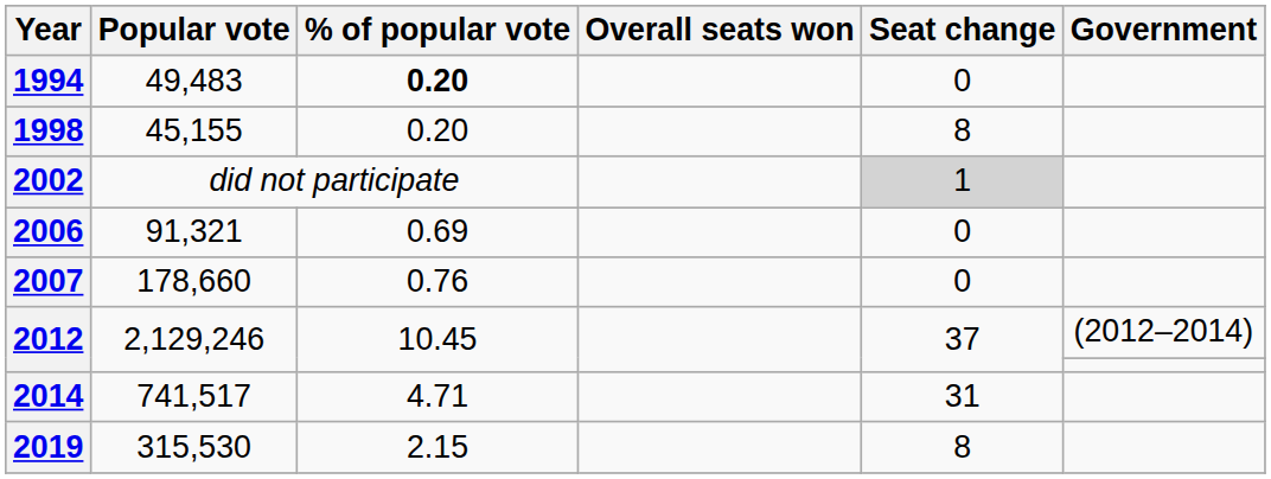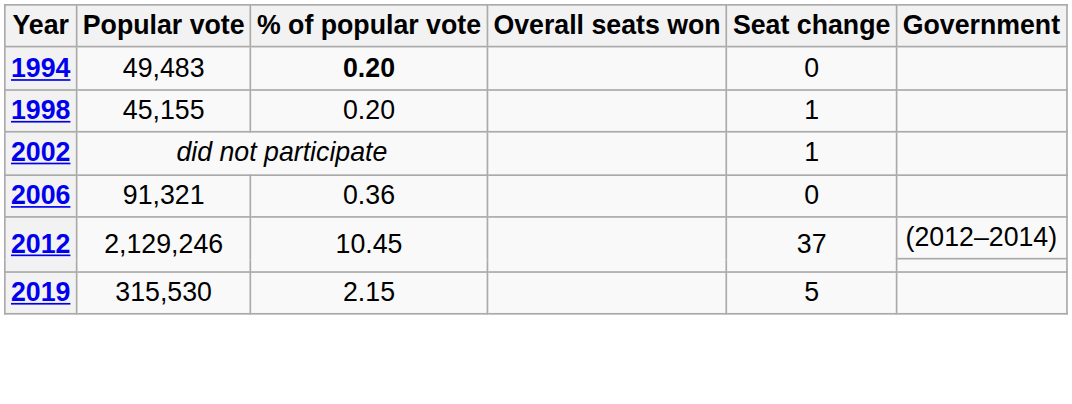1998 | Seat change: 8 -> 1
2002 | Seat change: lightgrey background -> no background
2006 | % of popular vote: 0.69 -> 0.36
- row: 2007 | 178,660 | 0.76 | 0
- row: 2014 | 741,517 | 4.71 | 31
2019 | Seat change: 8 -> 5
